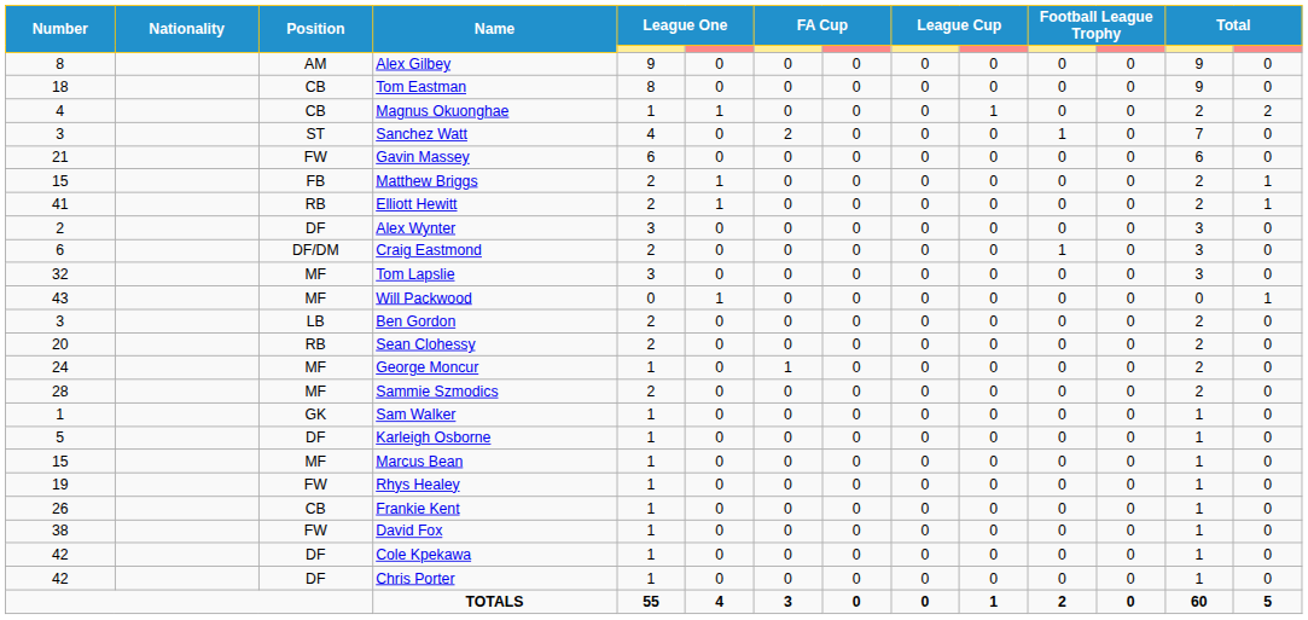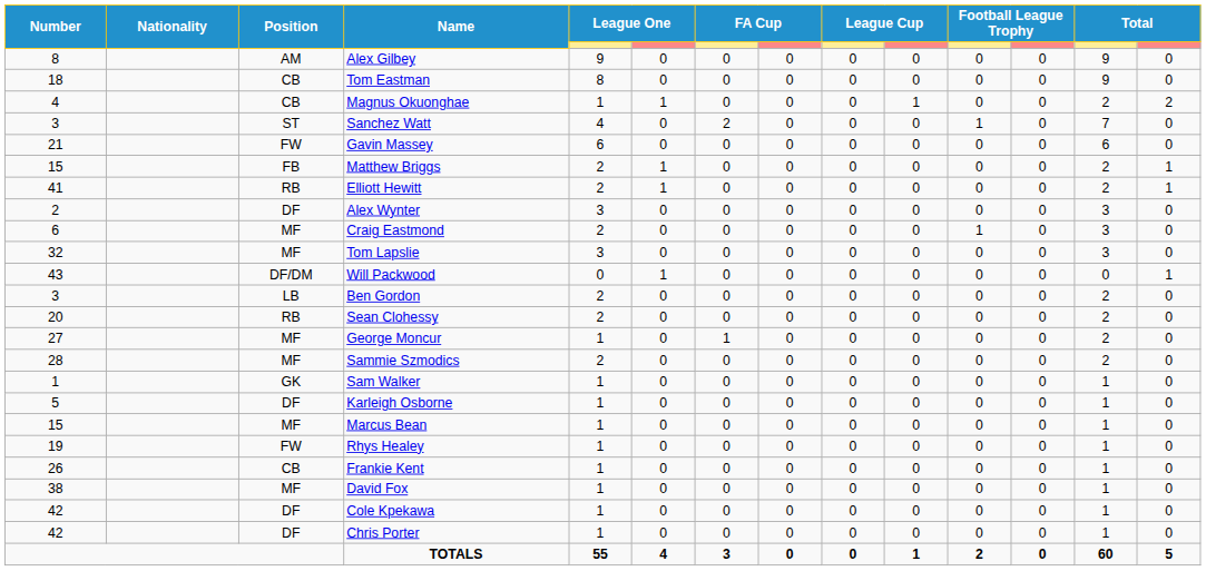Craig Eastmond | Position: DF/DM -> MF
Will Packwood | Position: MF -> DF/DM
George Moncur | Number: 24 -> 27
David Fox | Position: FW -> MF
